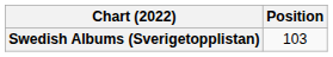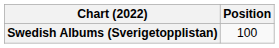Swedish Albums (Sverigetopplistan) | Position: 103 -> 100
